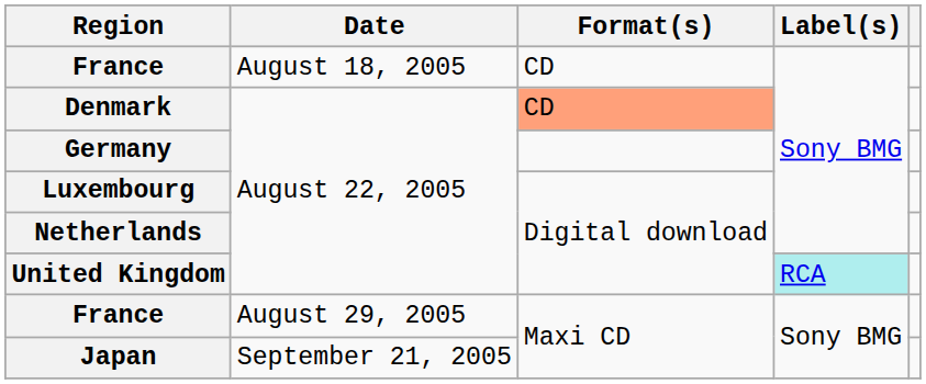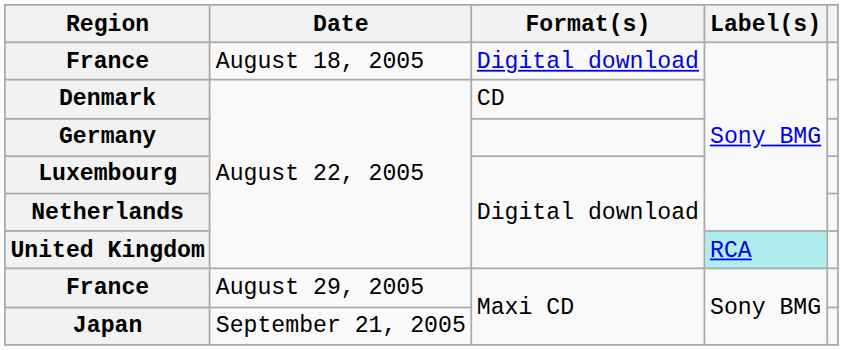France / August 18, 2005 | Format(s): CD -> Digital download
Denmark | Format(s): lightsalmon background -> no background
